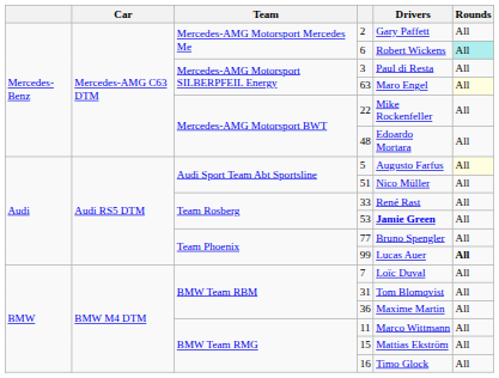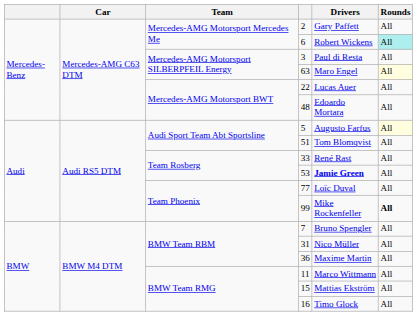22 | Drivers: Mike Rockenfeller -> Lucas Auer
51 | Drivers: Nico Müller -> Tom Blomqvist
77 | Drivers: Bruno Spengler -> Loïc Duval
99 | Drivers: Lucas Auer -> Mike Rockenfeller
7 | Drivers: Loïc Duval -> Bruno Spengler
31 | Drivers: Tom Blomqvist -> Nico Müller
